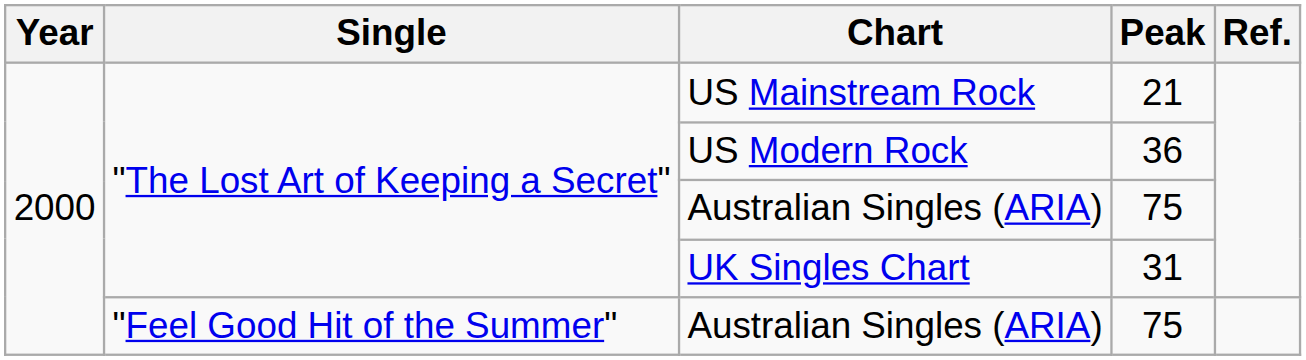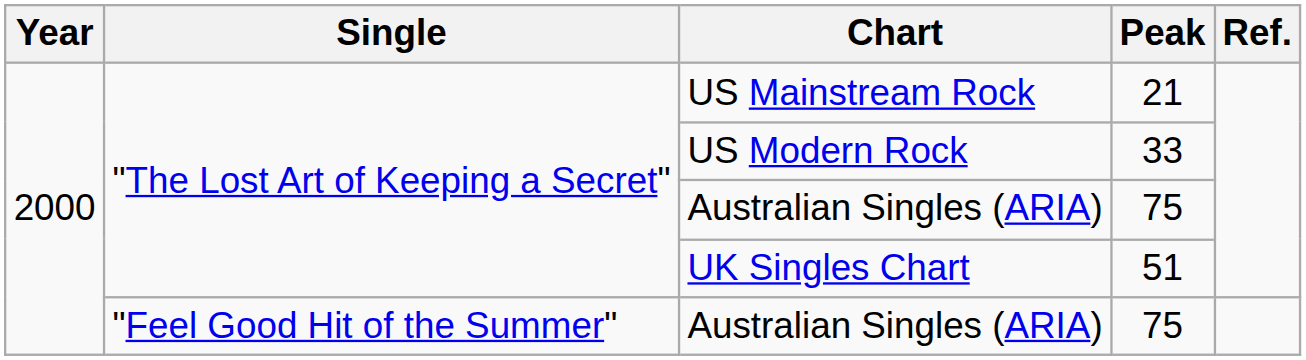US Modern Rock | Peak: 36 -> 33
UK Singles Chart | Peak: 31 -> 51
